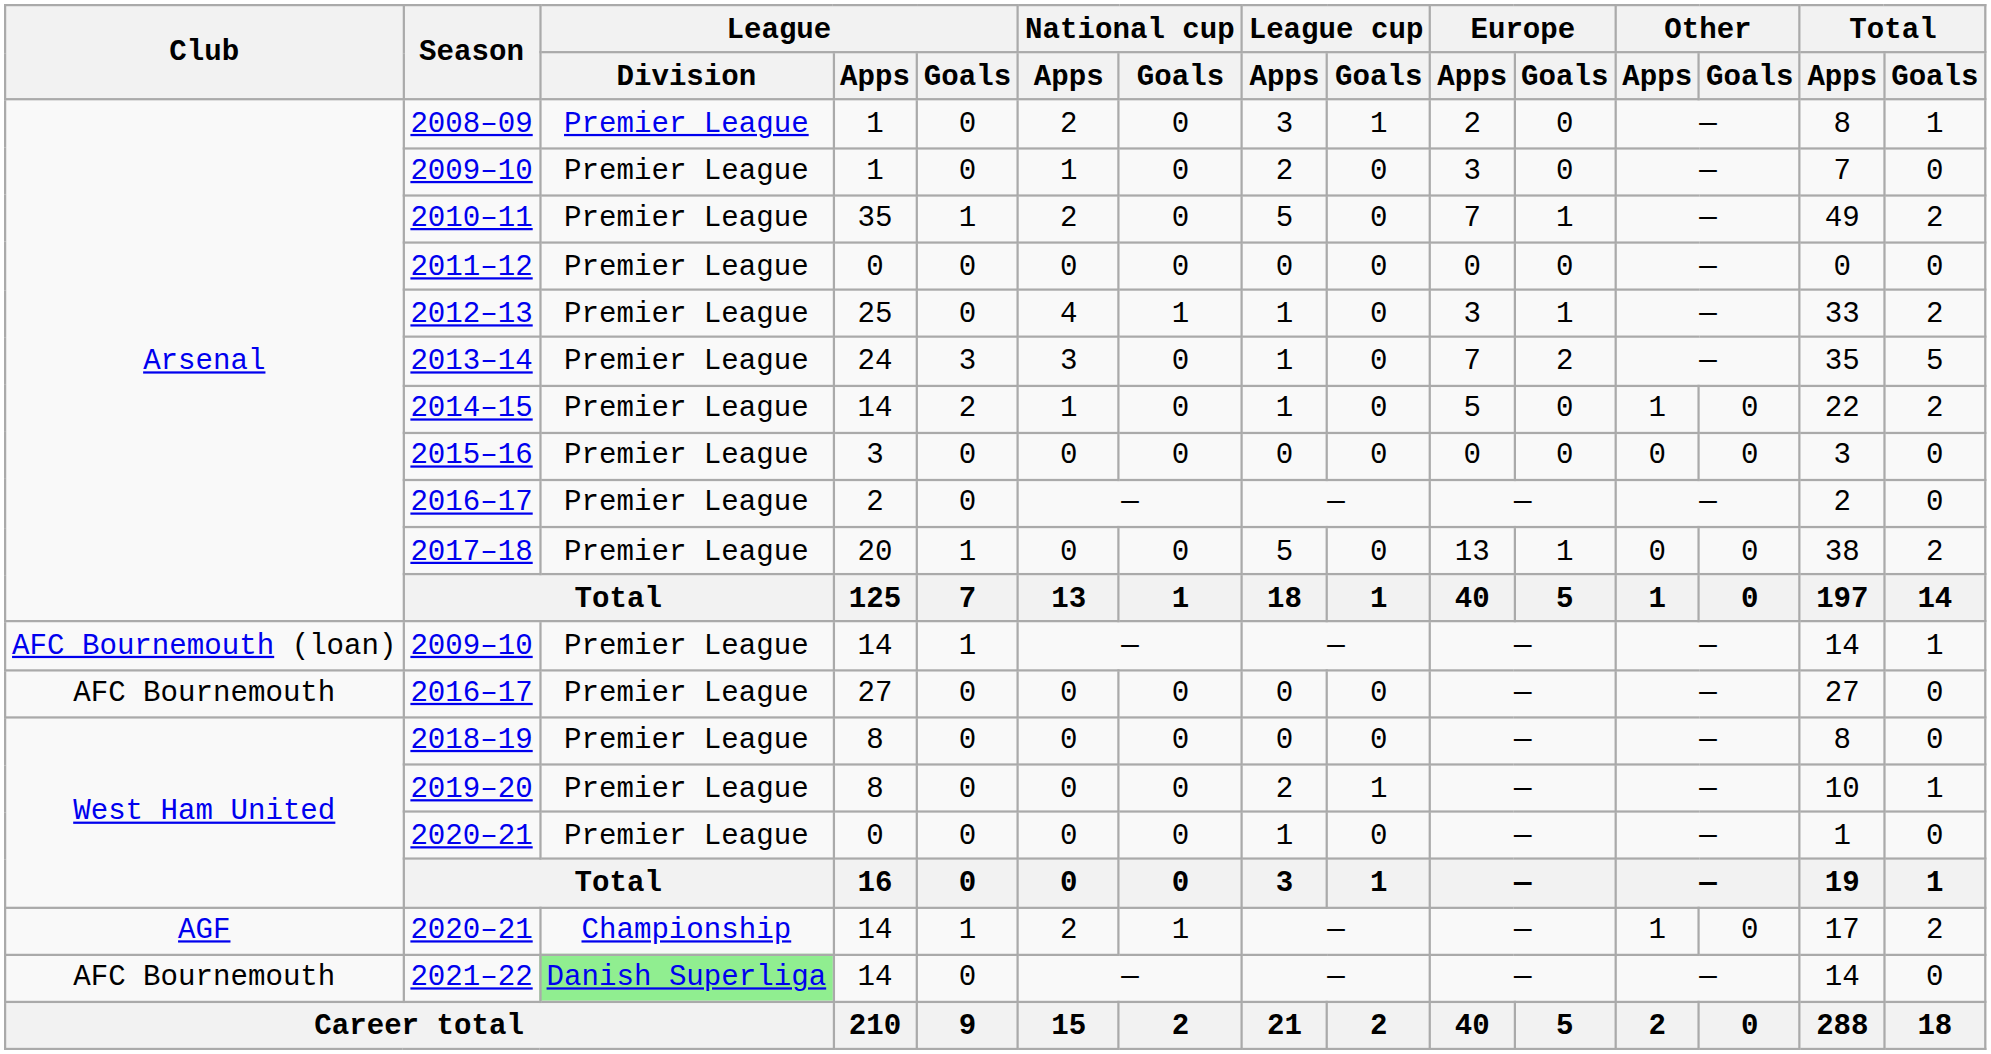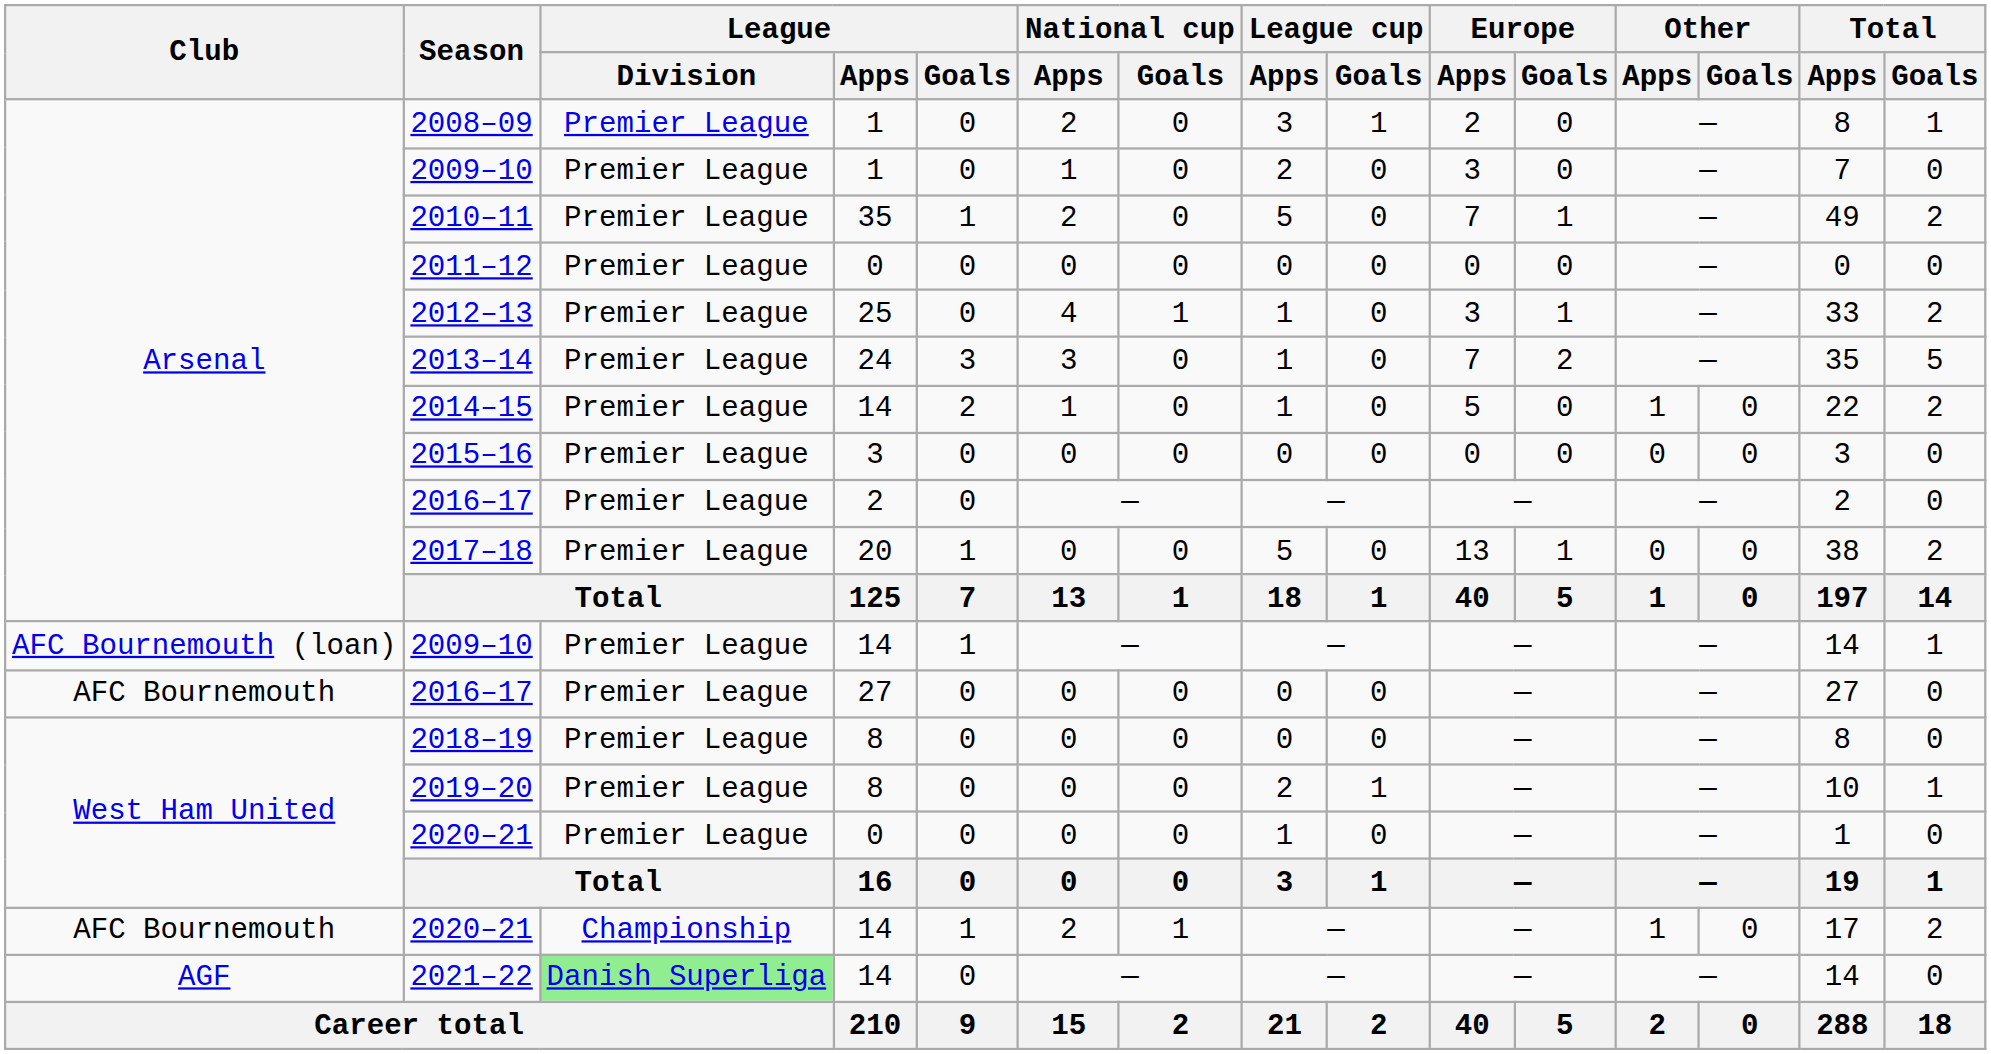2020–21 / 14 | Club: AGF -> AFC Bournemouth
2021–22 | Club: AFC Bournemouth -> AGF
